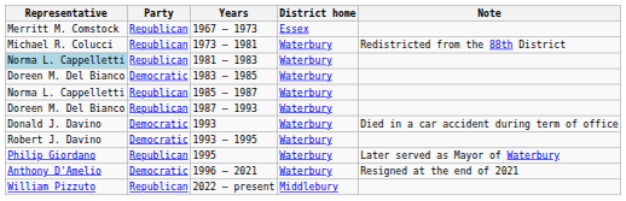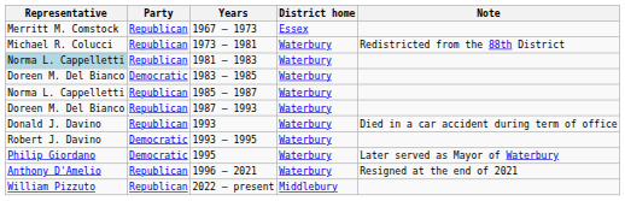1993 | Party: Democratic -> Republican
1995 | Party: Republican -> Democratic
1996 – 2021 | Party: Democratic -> Republican
